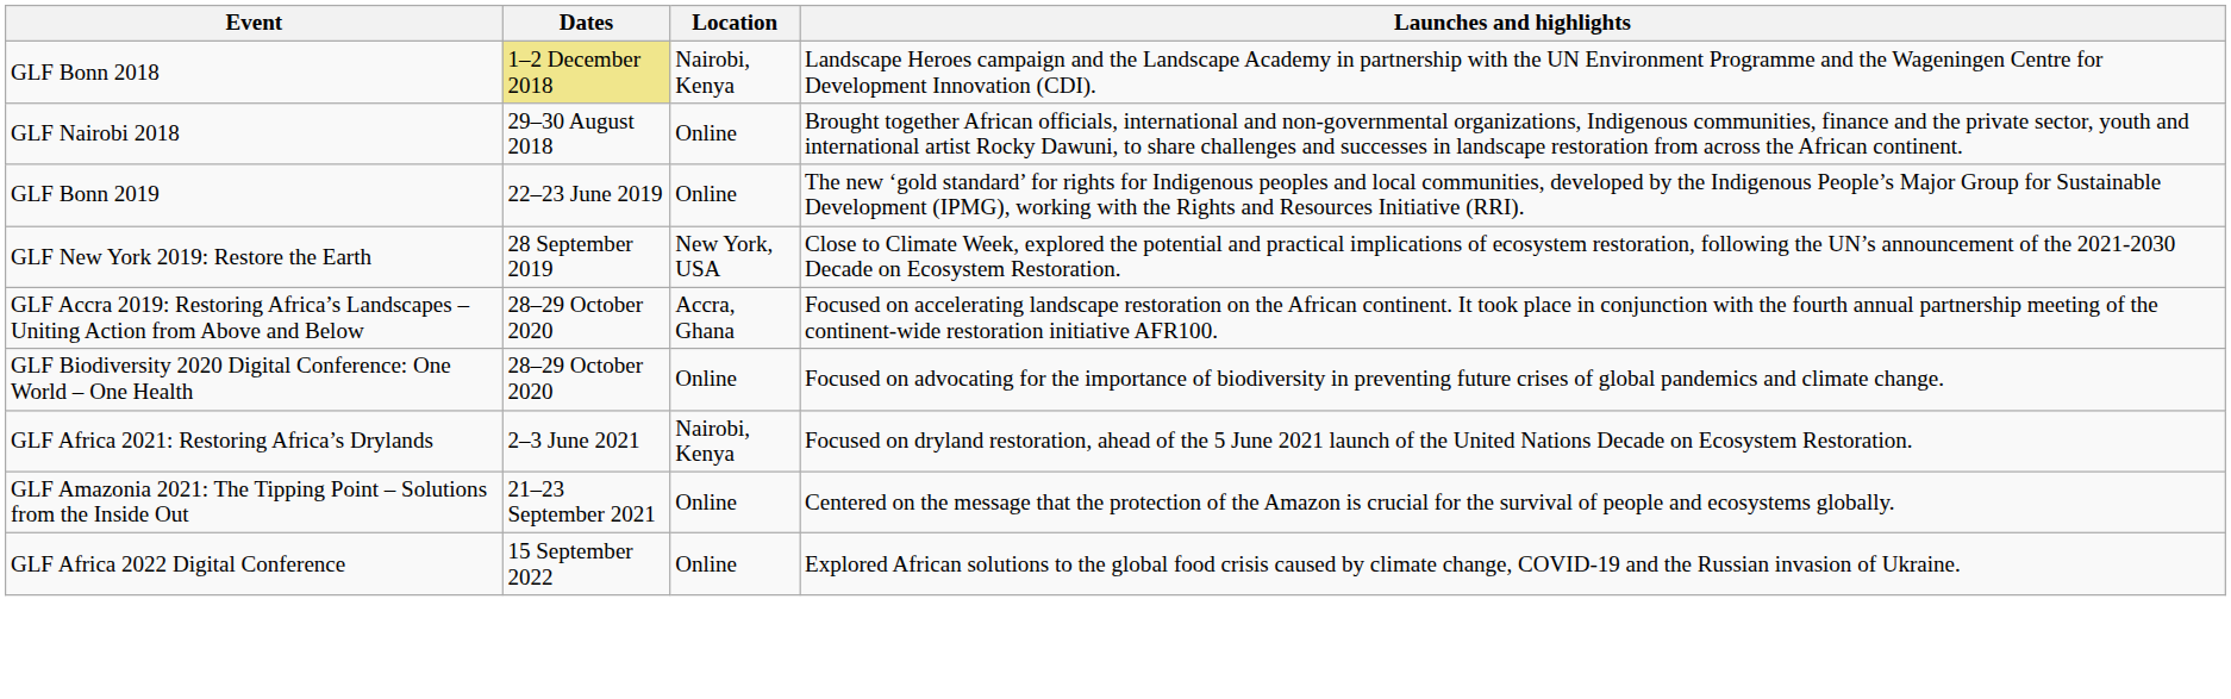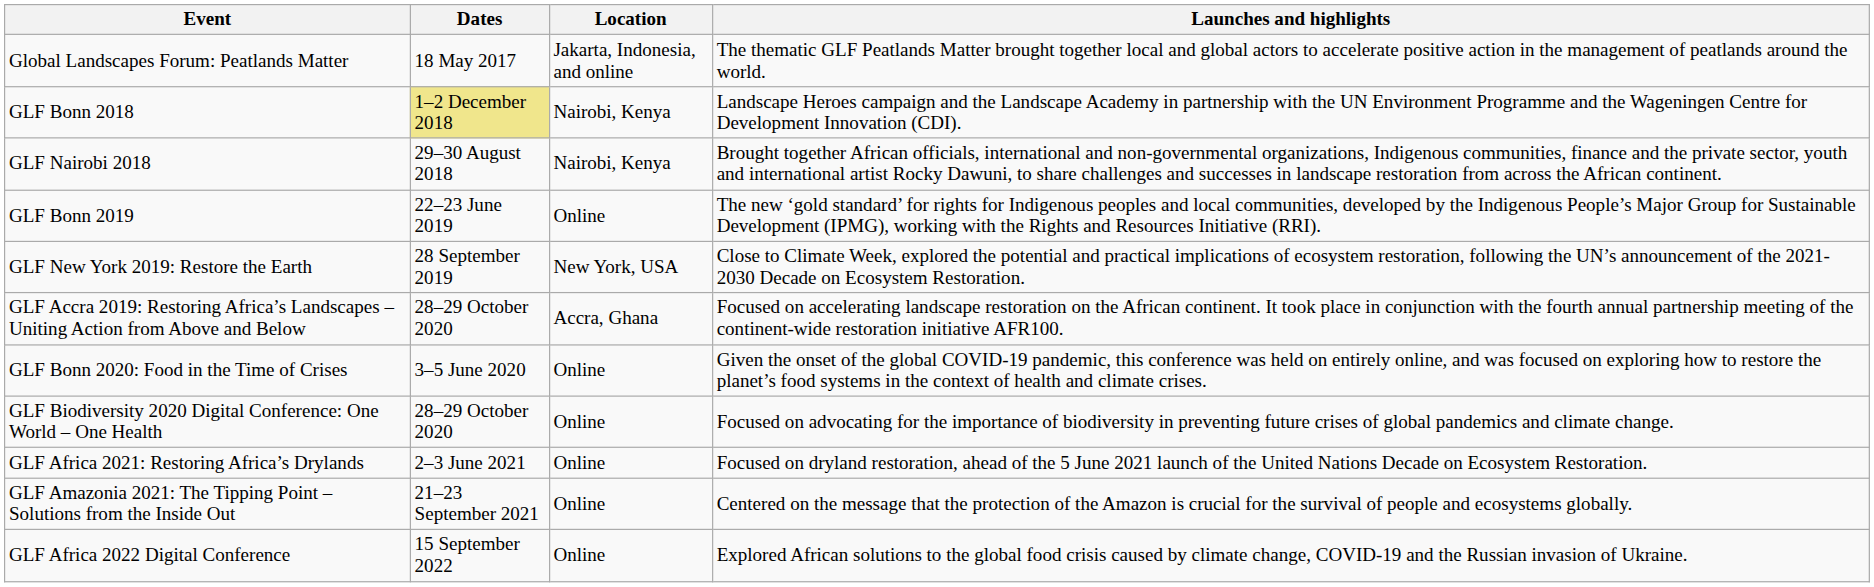+ row: Global Landscapes Forum: Peatlands Matter | 18 May 2017 | Jakarta, Indonesia, and online | The thematic GLF Peatlands Matter brought together local and global actors to accelerate positive action in the management of peatlands around the world.
GLF Nairobi 2018 | Location: Online -> Nairobi, Kenya
+ row: GLF Bonn 2020: Food in the Time of Crises | 3–5 June 2020 | Online | Given the onset of the global COVID-19 pandemic, this conference was held on entirely online, and was focused on exploring how to restore the planet’s food systems in the context of health and climate crises.
GLF Africa 2021: Restoring Africa’s Drylands | Location: Nairobi, Kenya -> Online
